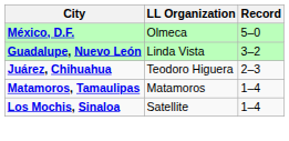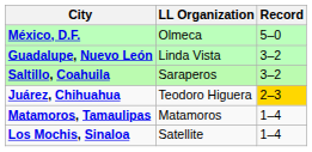+ row: Saltillo, Coahuila | Saraperos | 3–2
Juárez, Chihuahua | Record: no background -> gold background
